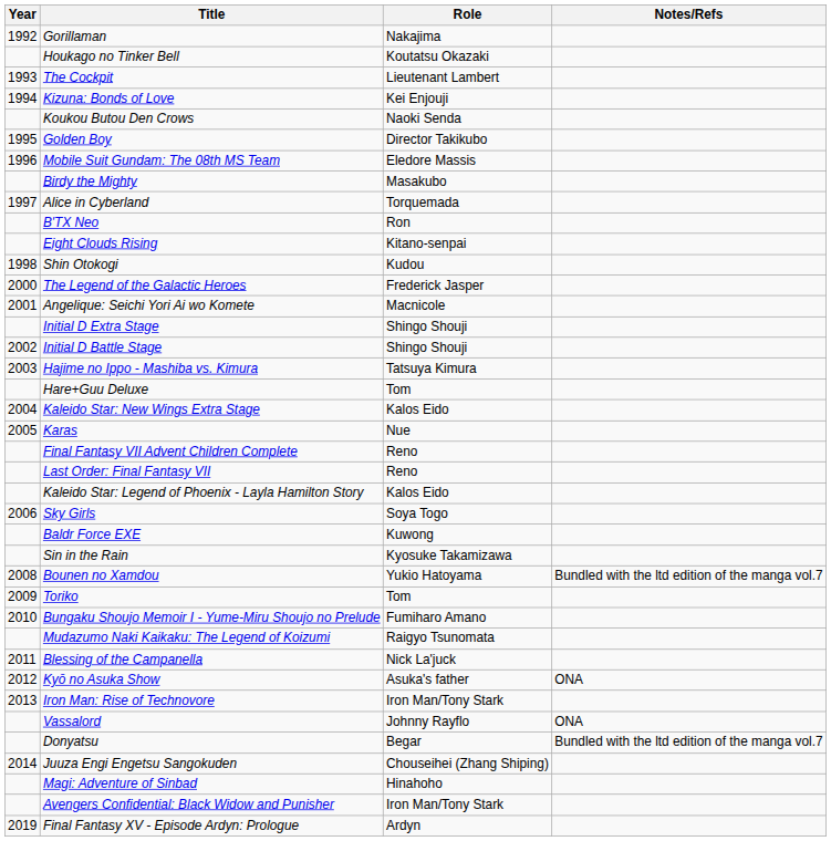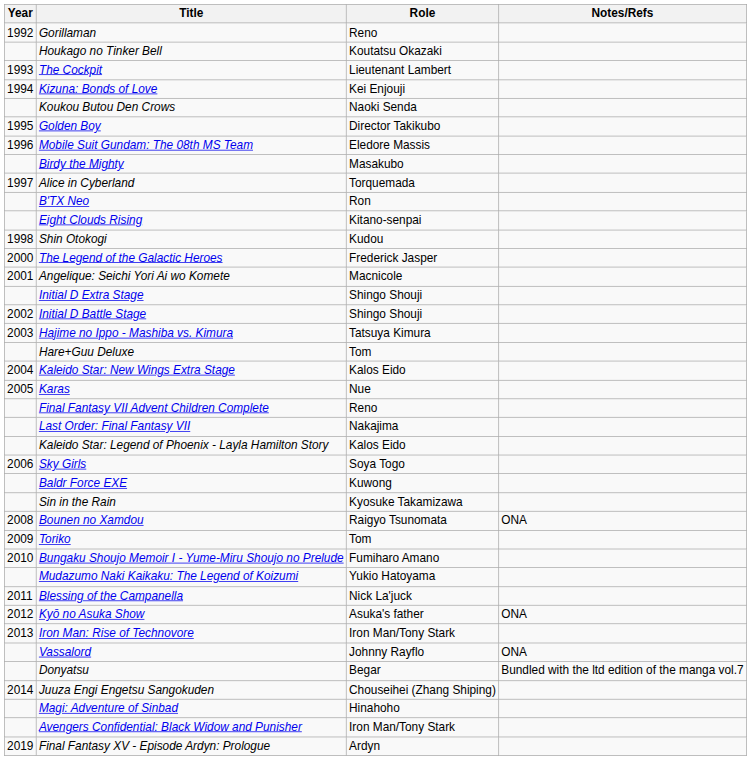Gorillaman | Role: Nakajima -> Reno
Last Order: Final Fantasy VII | Role: Reno -> Nakajima
Bounen no Xamdou | Role: Yukio Hatoyama -> Raigyo Tsunomata
Bounen no Xamdou | Notes/Refs: Bundled with the ltd edition of the manga vol.7 -> ONA
Mudazumo Naki Kaikaku: The Legend of Koizumi | Role: Raigyo Tsunomata -> Yukio Hatoyama
